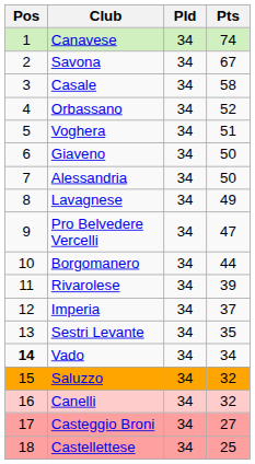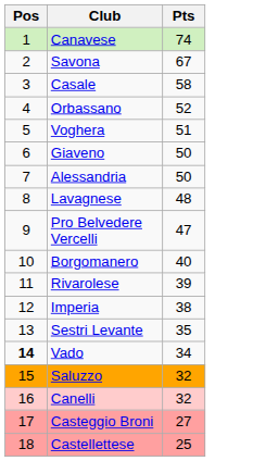- column: Pld | 34 | 34 | 34 | 34 | 34 | 34 | 34 | 34 | 34 | 34 | 34 | 34 | 34 | 34 | 34 | 34 | 34 | 34
Lavagnese | Pts: 49 -> 48
Borgomanero | Pts: 44 -> 40
Imperia | Pts: 37 -> 38
